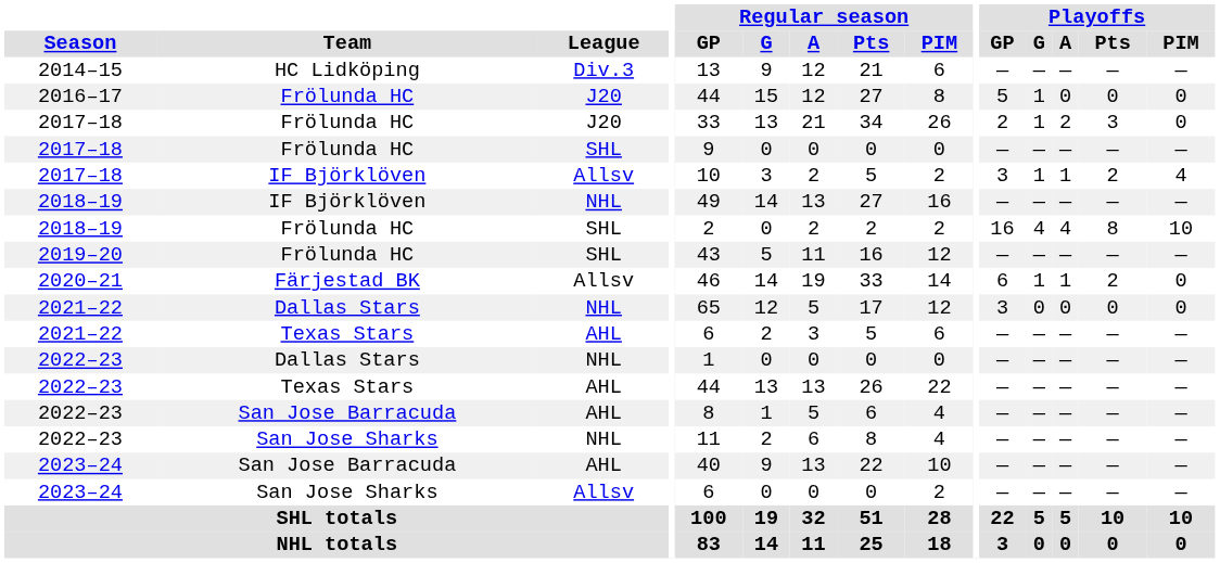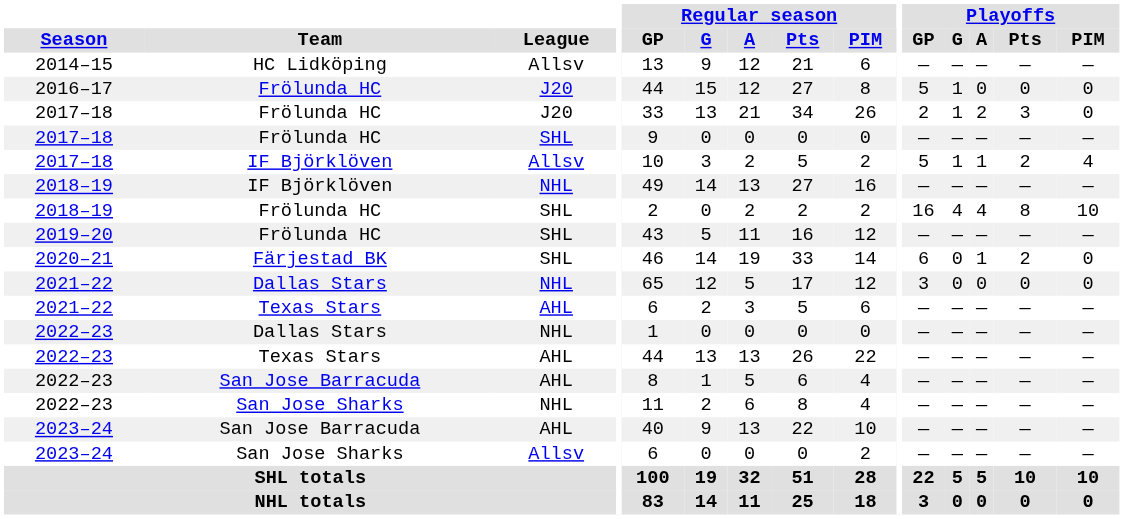2014–15 | League: Div.3 -> Allsv
2017–18 / IF Björklöven | Playoffs / GP: 3 -> 5
2020–21 | League: Allsv -> SHL
2020–21 | Playoffs / G: 1 -> 0
